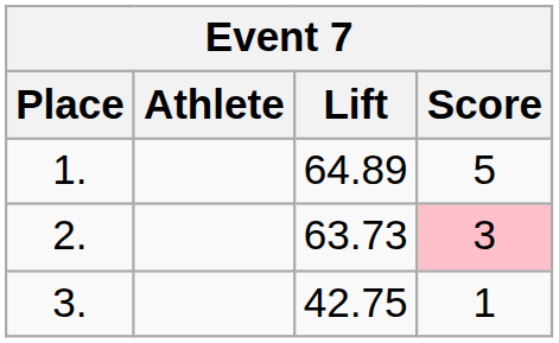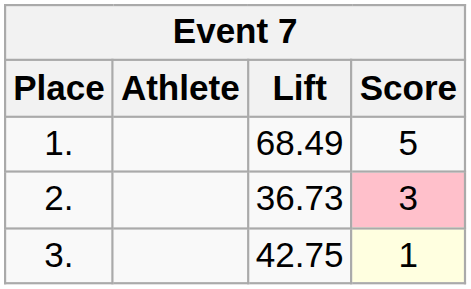1. | Lift: 64.89 -> 68.49
2. | Lift: 63.73 -> 36.73
3. | Score: no background -> lightyellow background
